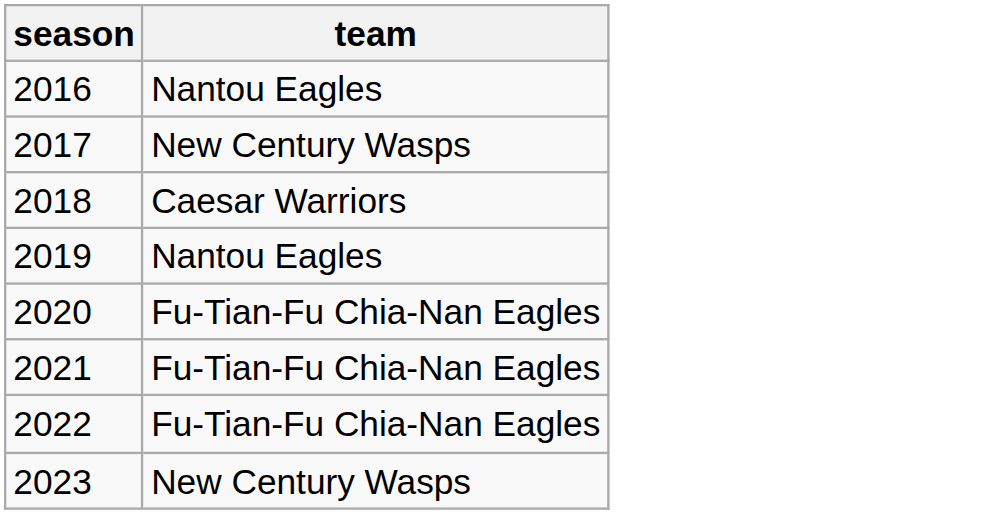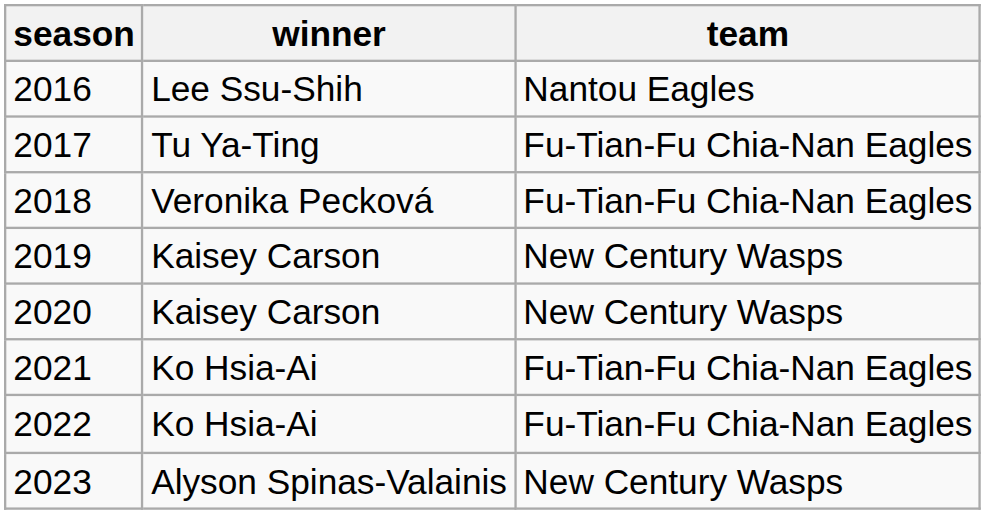+ column: winner | Lee Ssu-Shih | Tu Ya-Ting | Veronika Pecková | Kaisey Carson | Kaisey Carson | Ko Hsia-Ai | Ko Hsia-Ai | Alyson Spinas-Valainis
2017 | team: New Century Wasps -> Fu-Tian-Fu Chia-Nan Eagles
2018 | team: Caesar Warriors -> Fu-Tian-Fu Chia-Nan Eagles
2019 | team: Nantou Eagles -> New Century Wasps
2020 | team: Fu-Tian-Fu Chia-Nan Eagles -> New Century Wasps
